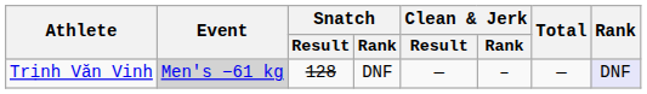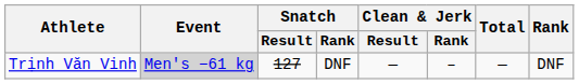Trịnh Văn Vinh | Snatch / Result: 128 -> 127
Trịnh Văn Vinh | Rank: lavender background -> no background
